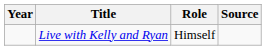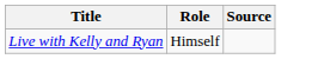- column: Year
